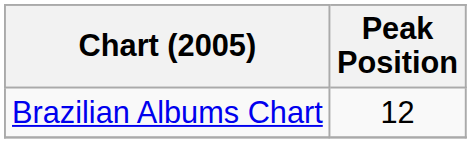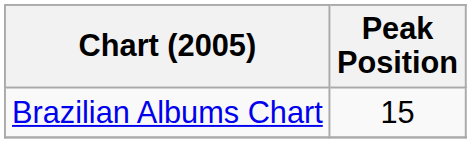Brazilian Albums Chart | Peak Position: 12 -> 15
